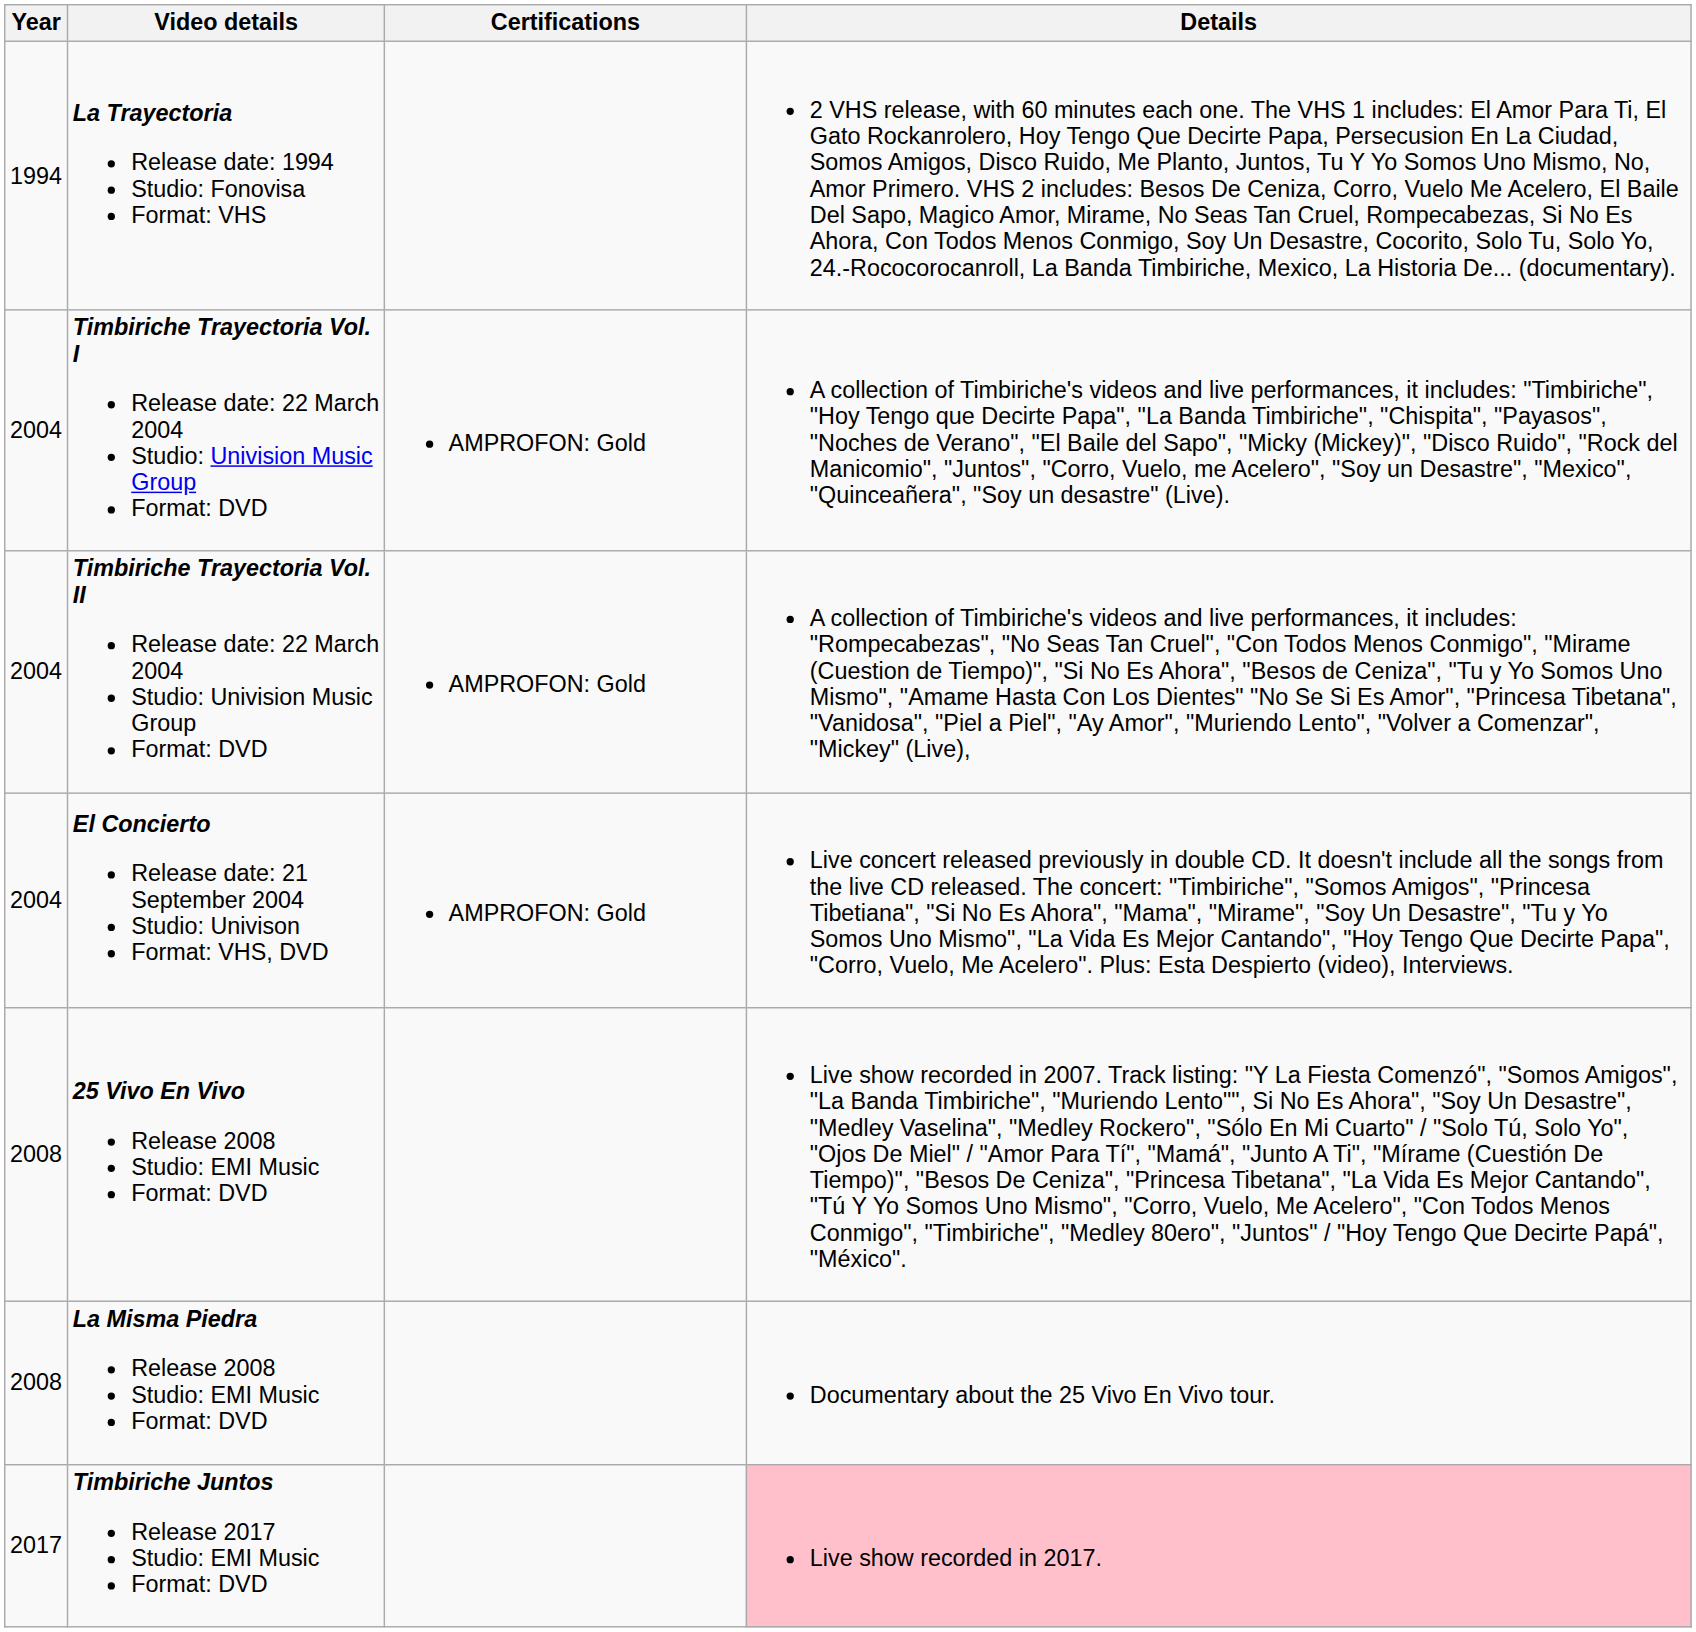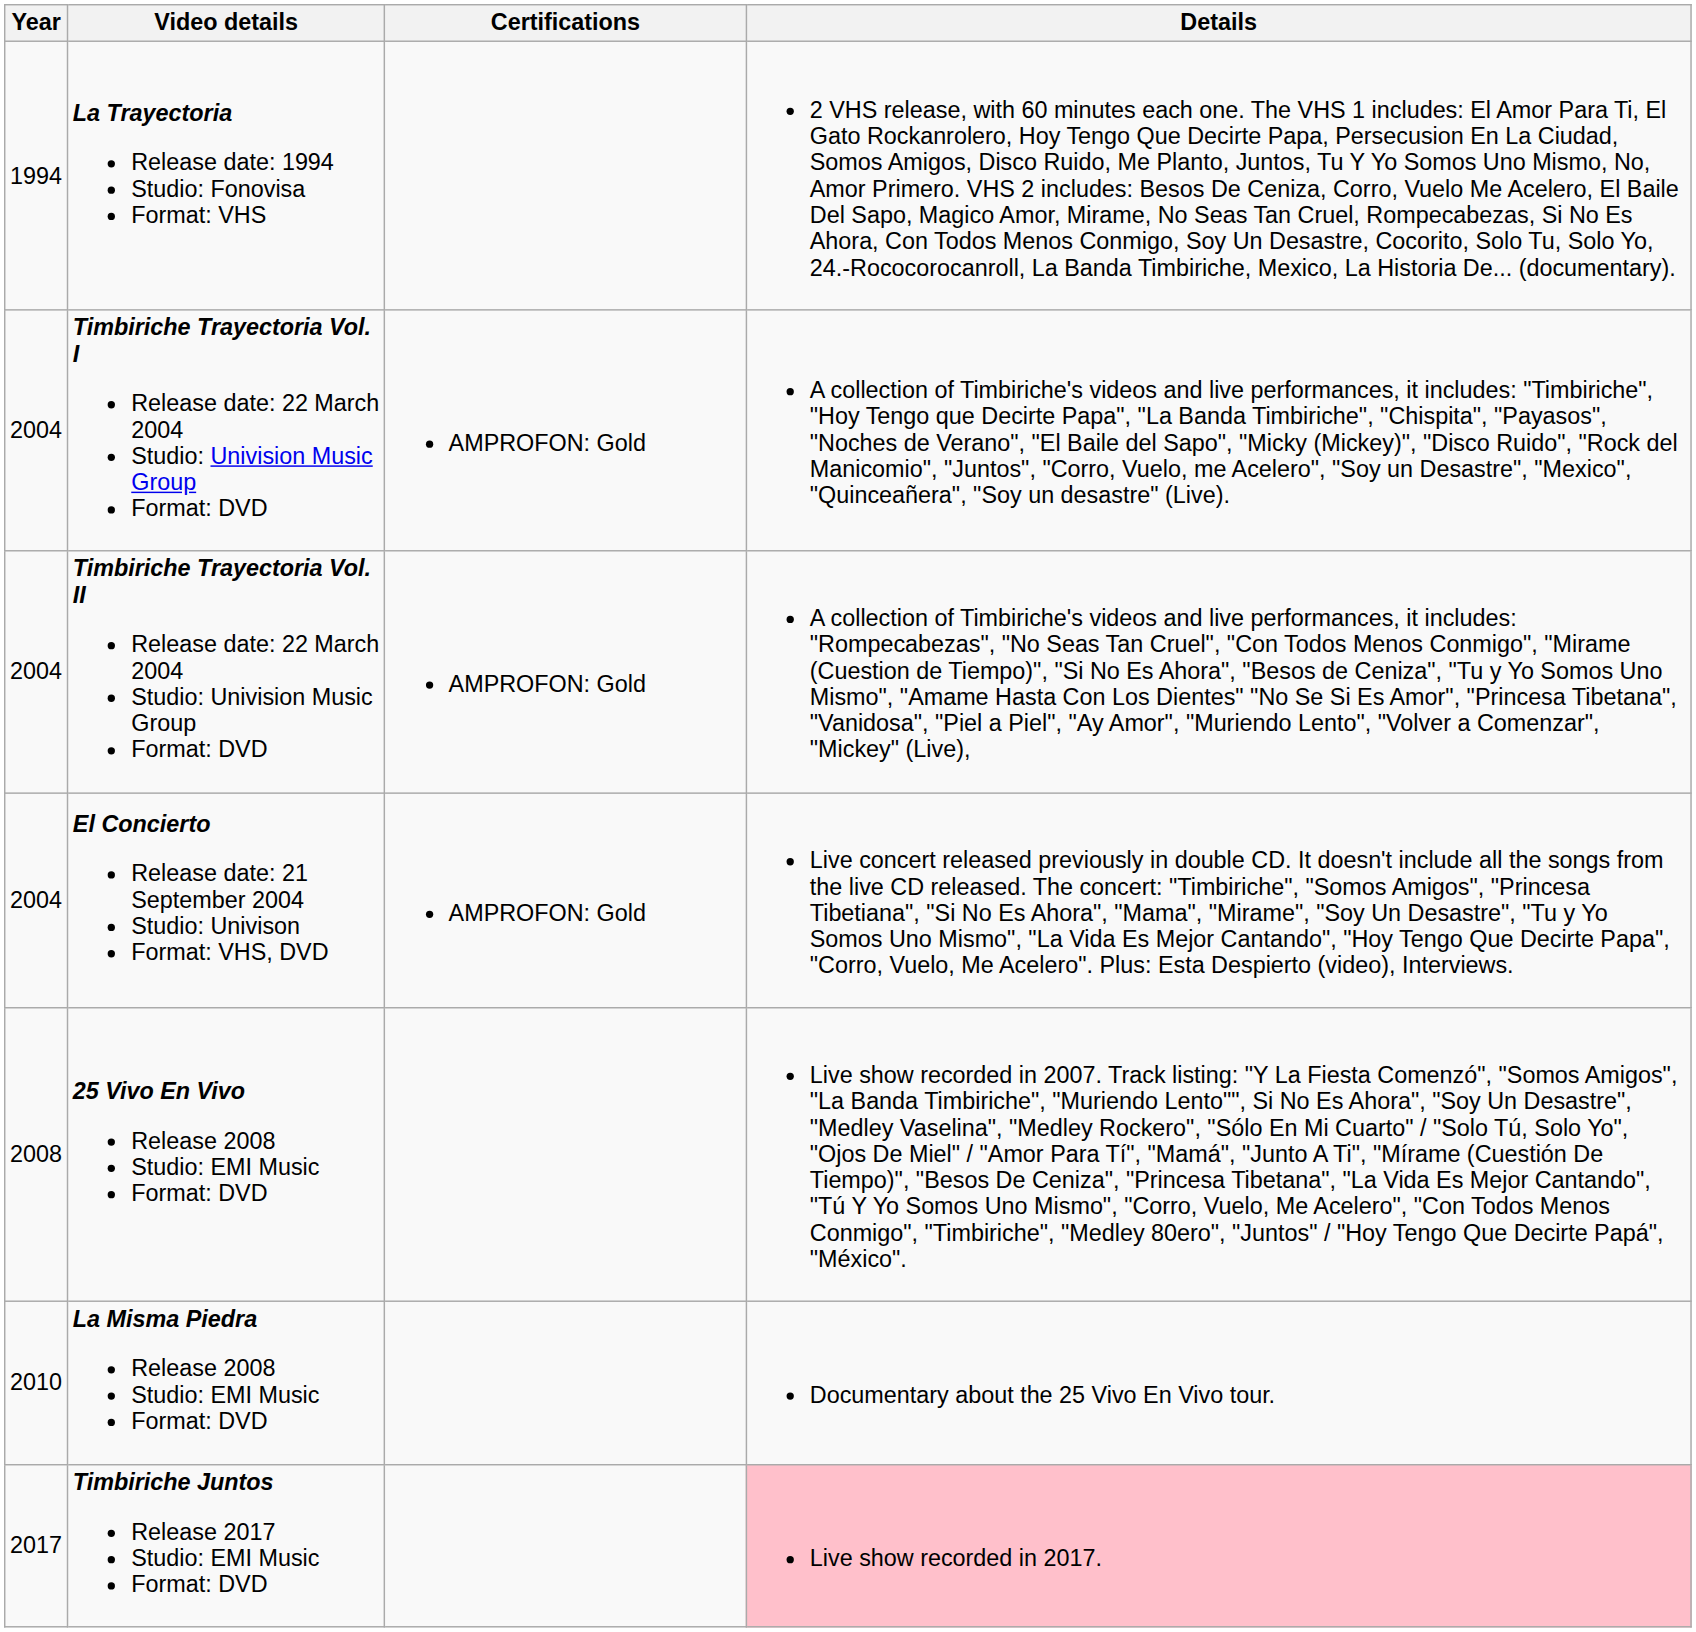La Misma Piedra Release 2008 Studio: EMI Music Format: DVD | Year: 2008 -> 2010
